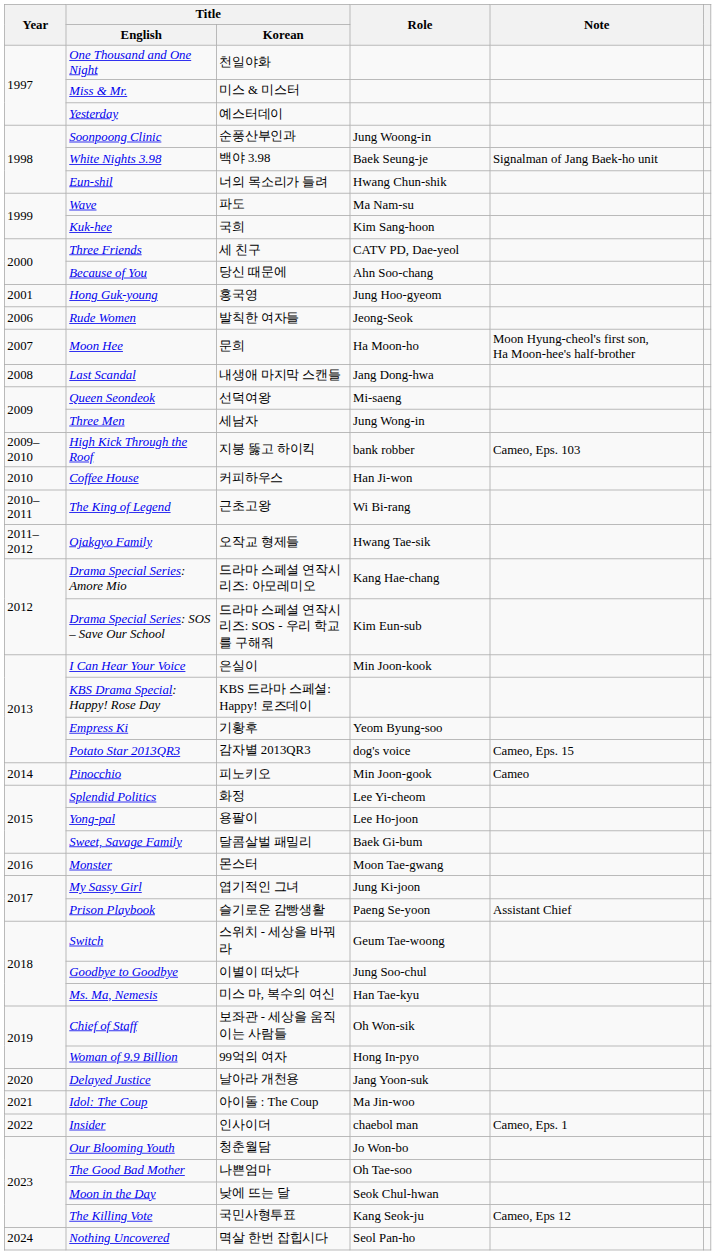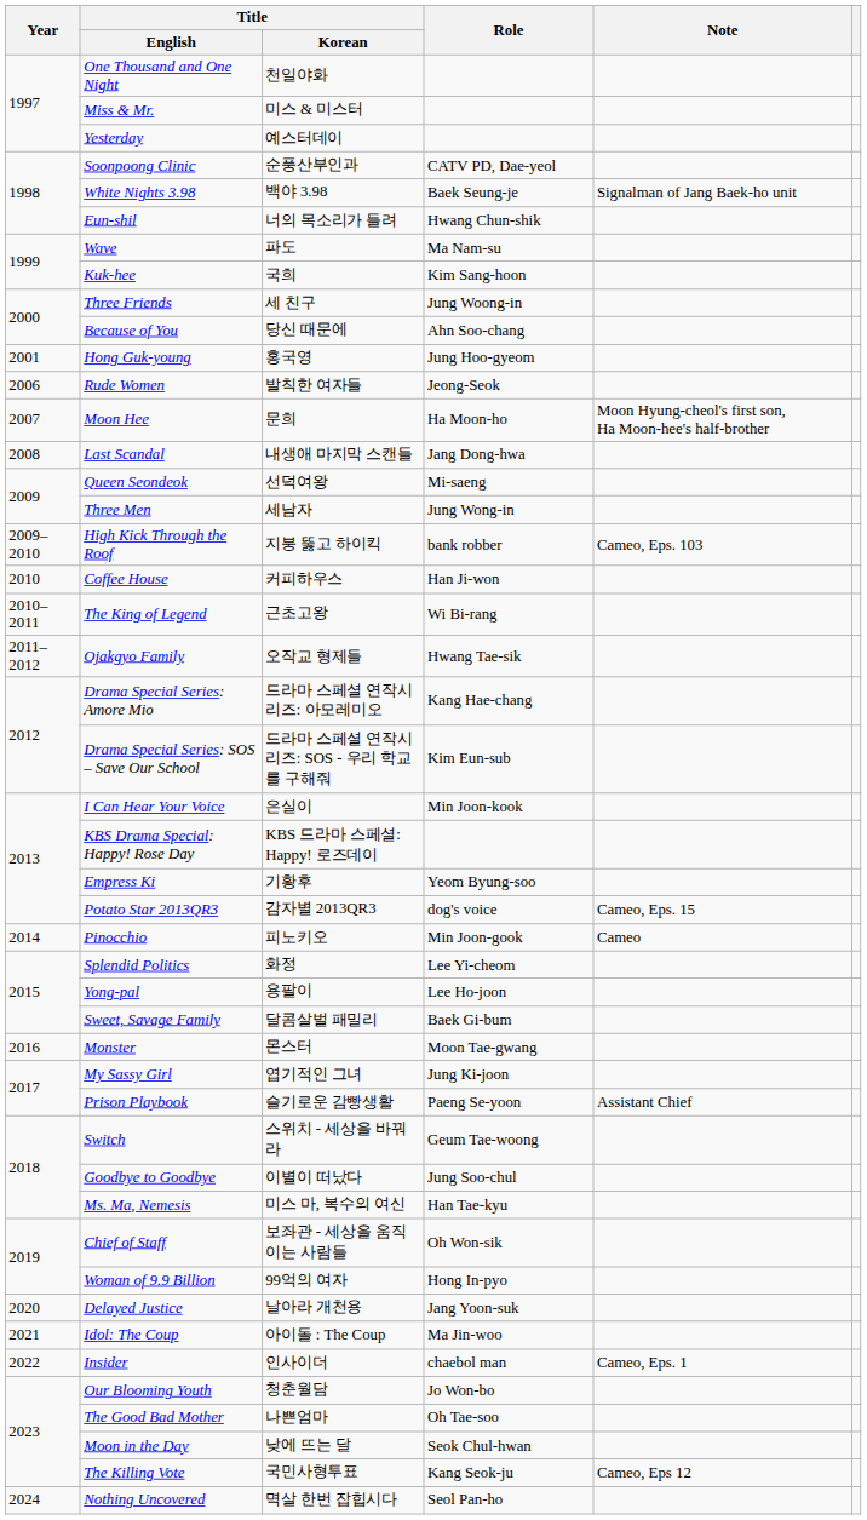Soonpoong Clinic | Role: Jung Woong-in -> CATV PD, Dae-yeol
Three Friends | Role: CATV PD, Dae-yeol -> Jung Woong-in
